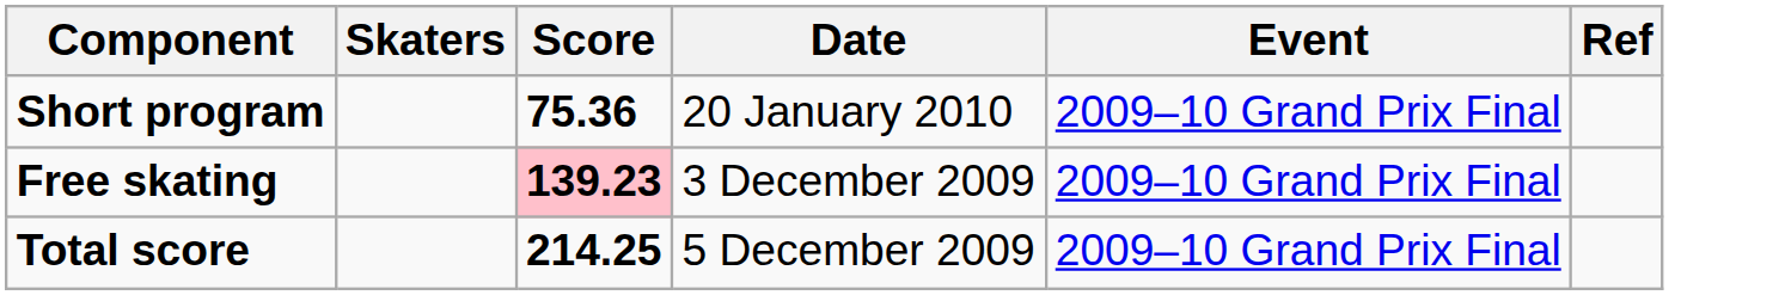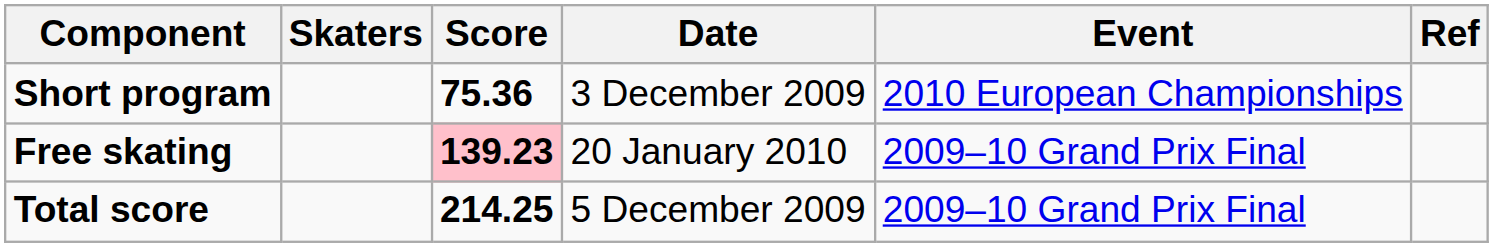Short program | Date: 20 January 2010 -> 3 December 2009
Short program | Event: 2009–10 Grand Prix Final -> 2010 European Championships
Free skating | Date: 3 December 2009 -> 20 January 2010
